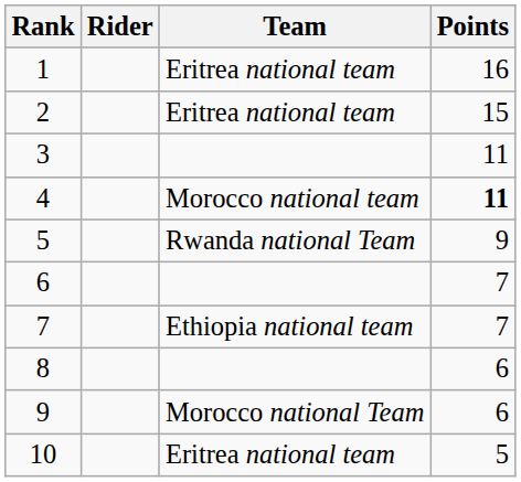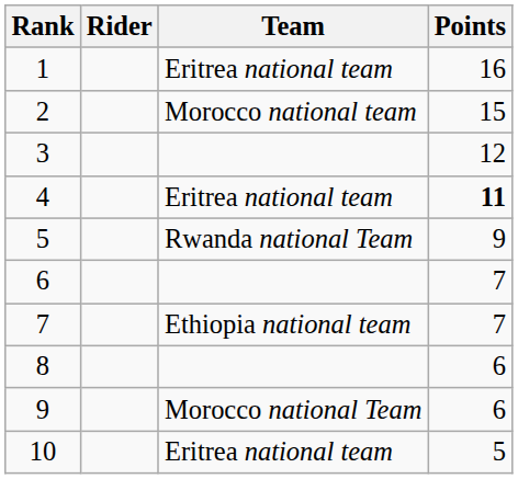2 | Team: Eritrea national team -> Morocco national team
3 | Points: 11 -> 12
4 | Team: Morocco national team -> Eritrea national team
